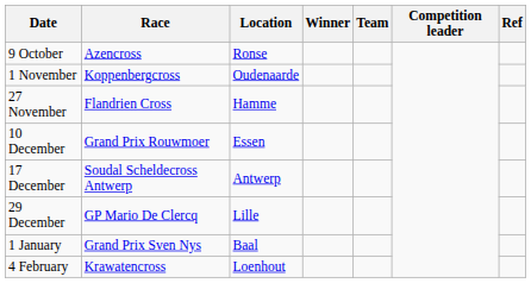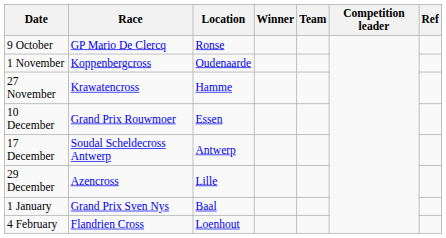9 October | Race: Azencross -> GP Mario De Clercq
27 November | Race: Flandrien Cross -> Krawatencross
29 December | Race: GP Mario De Clercq -> Azencross
4 February | Race: Krawatencross -> Flandrien Cross
